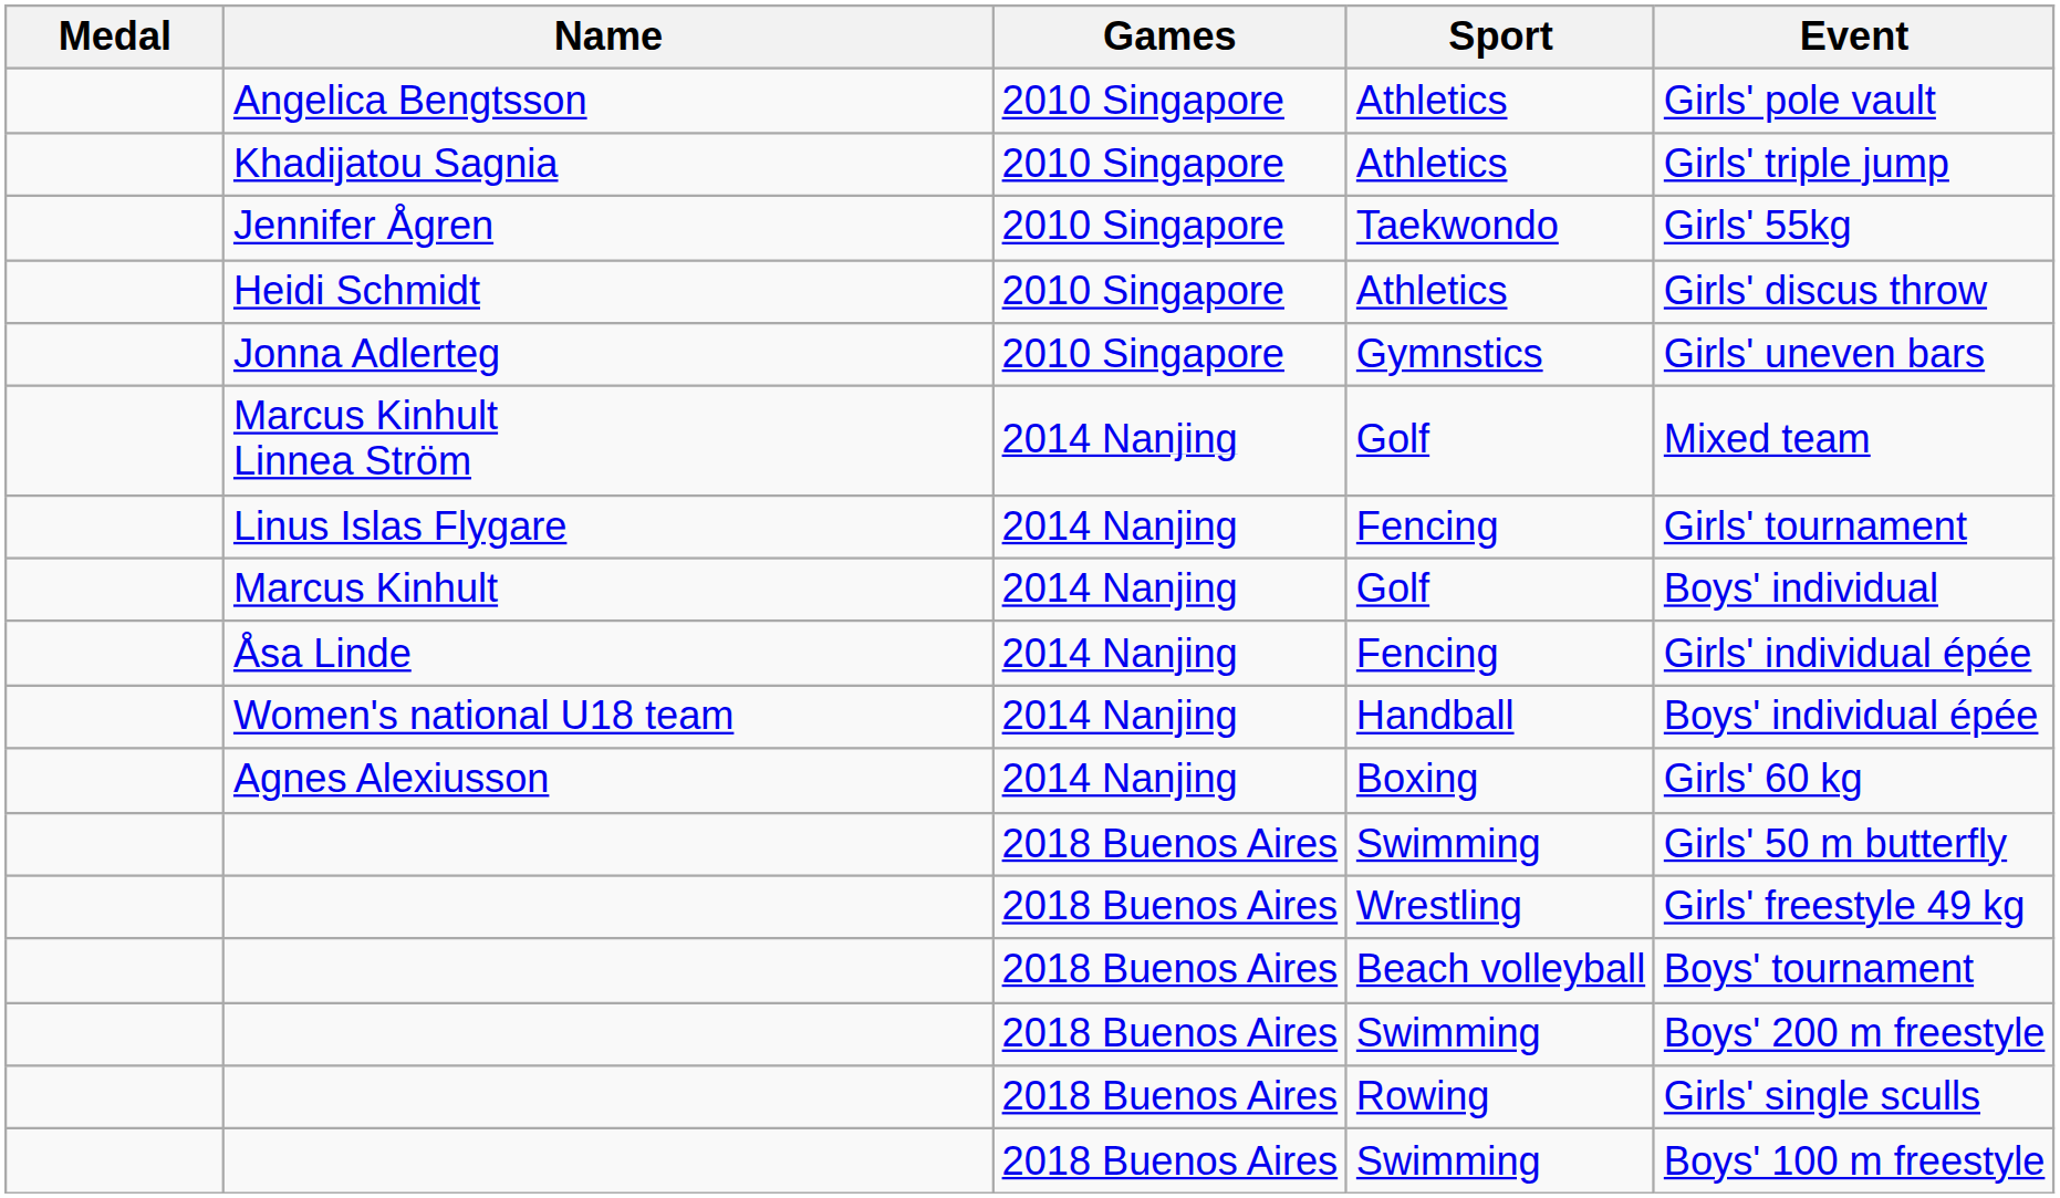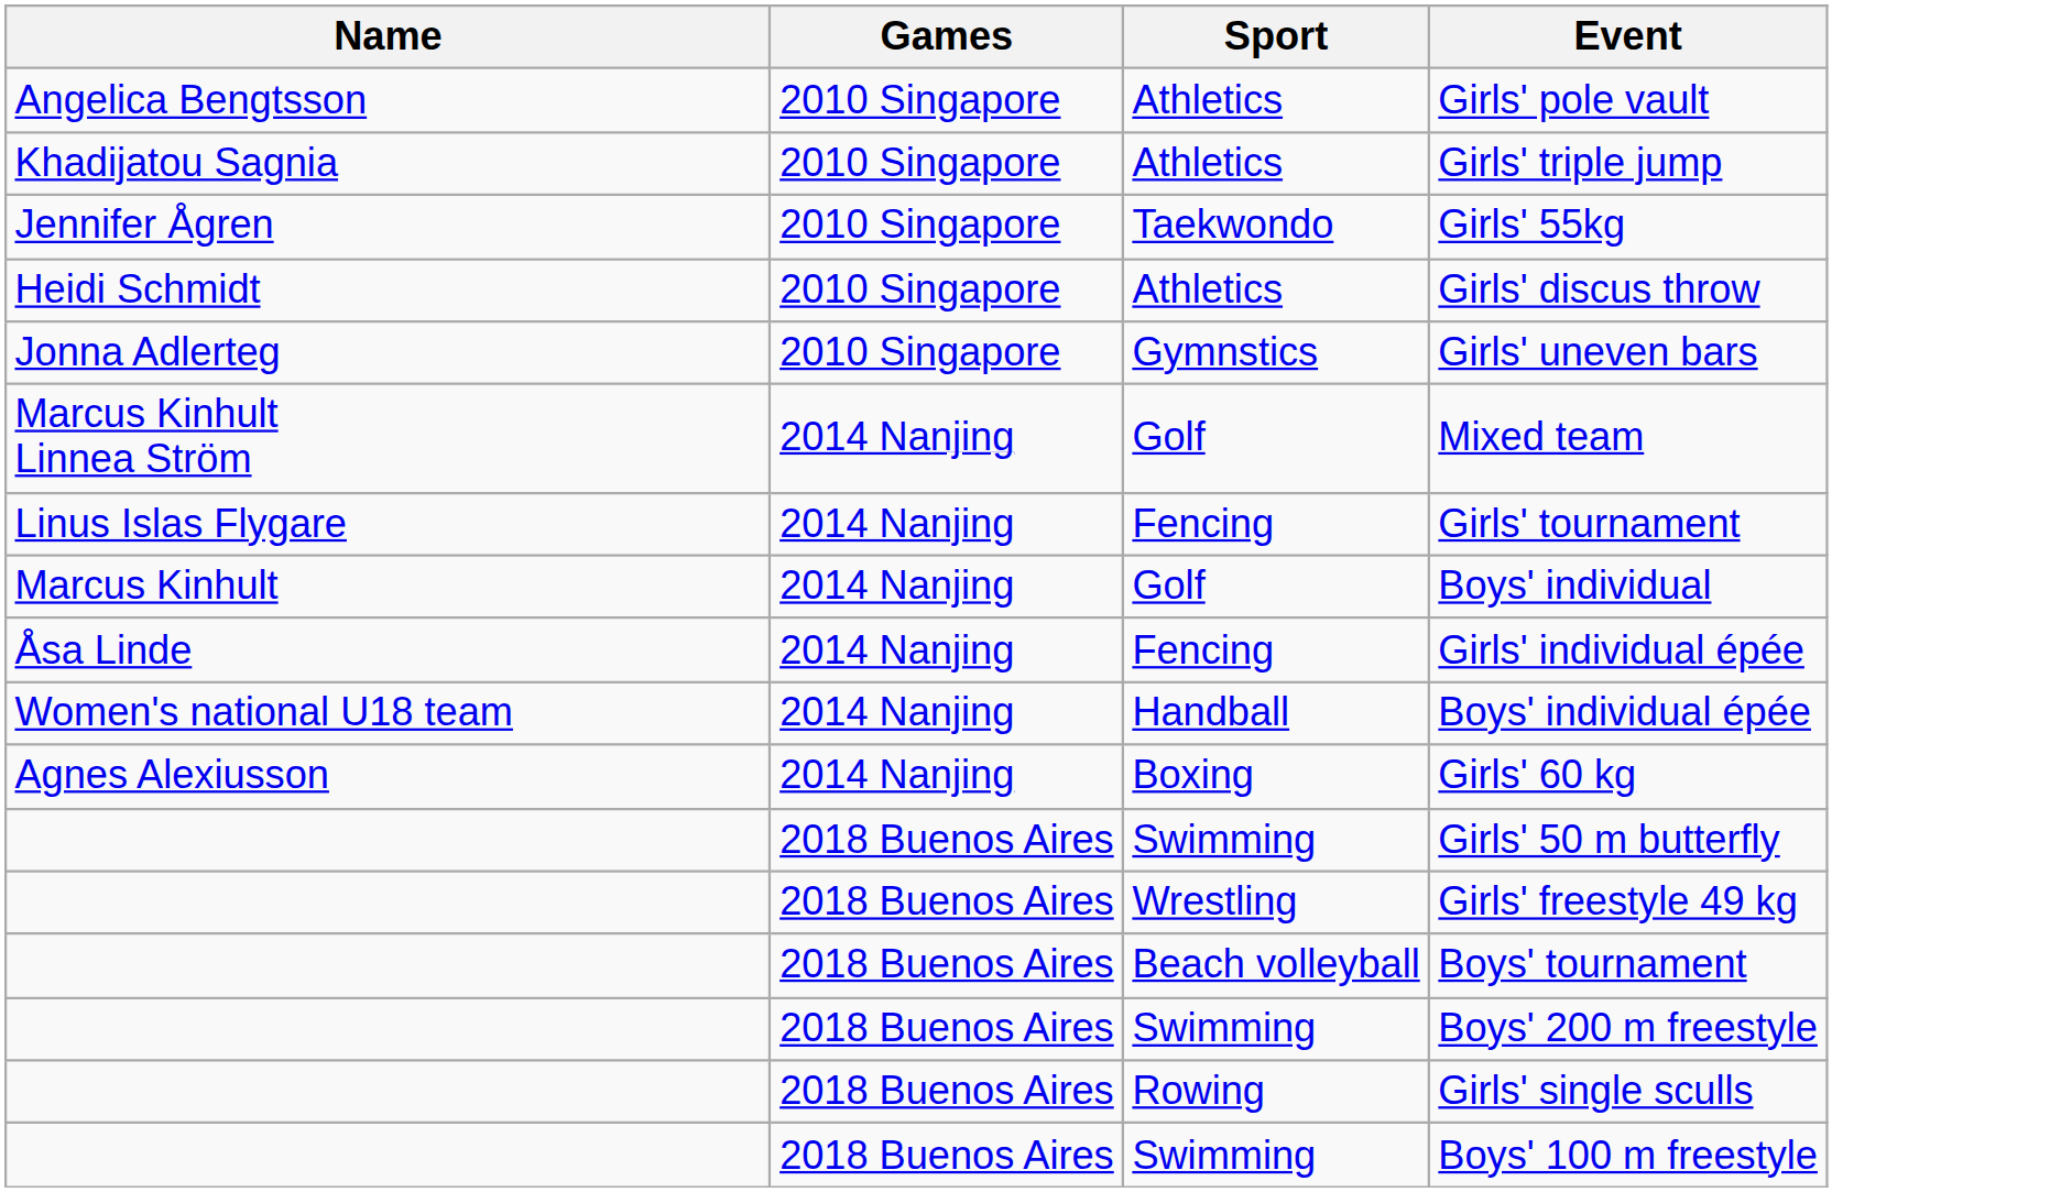- column: Medal
